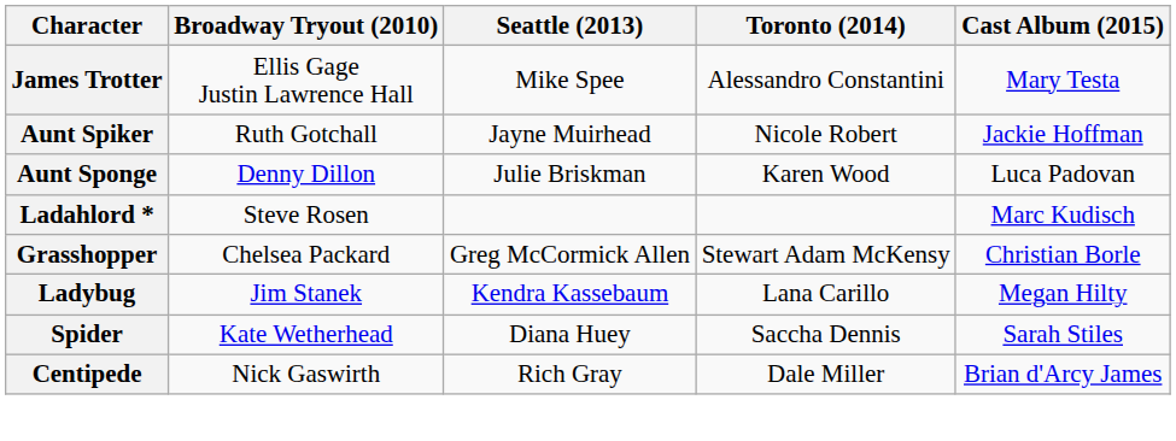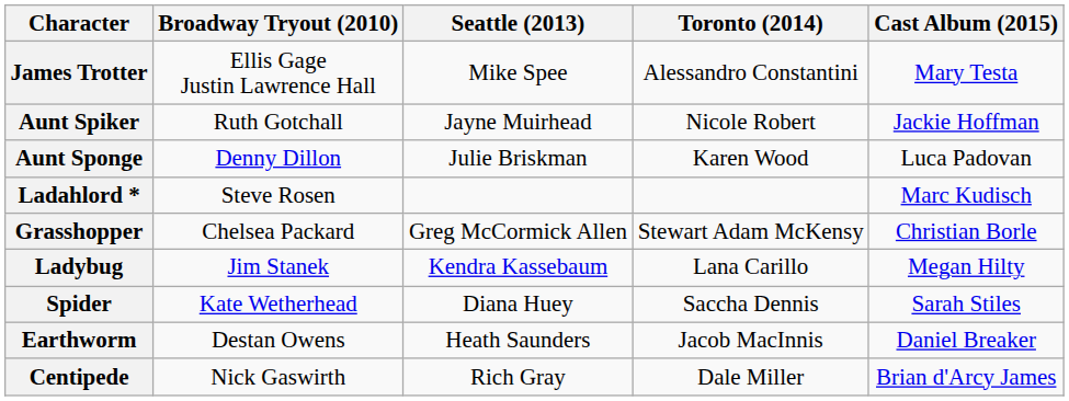+ row: Earthworm | Destan Owens | Heath Saunders | Jacob MacInnis | Daniel Breaker
